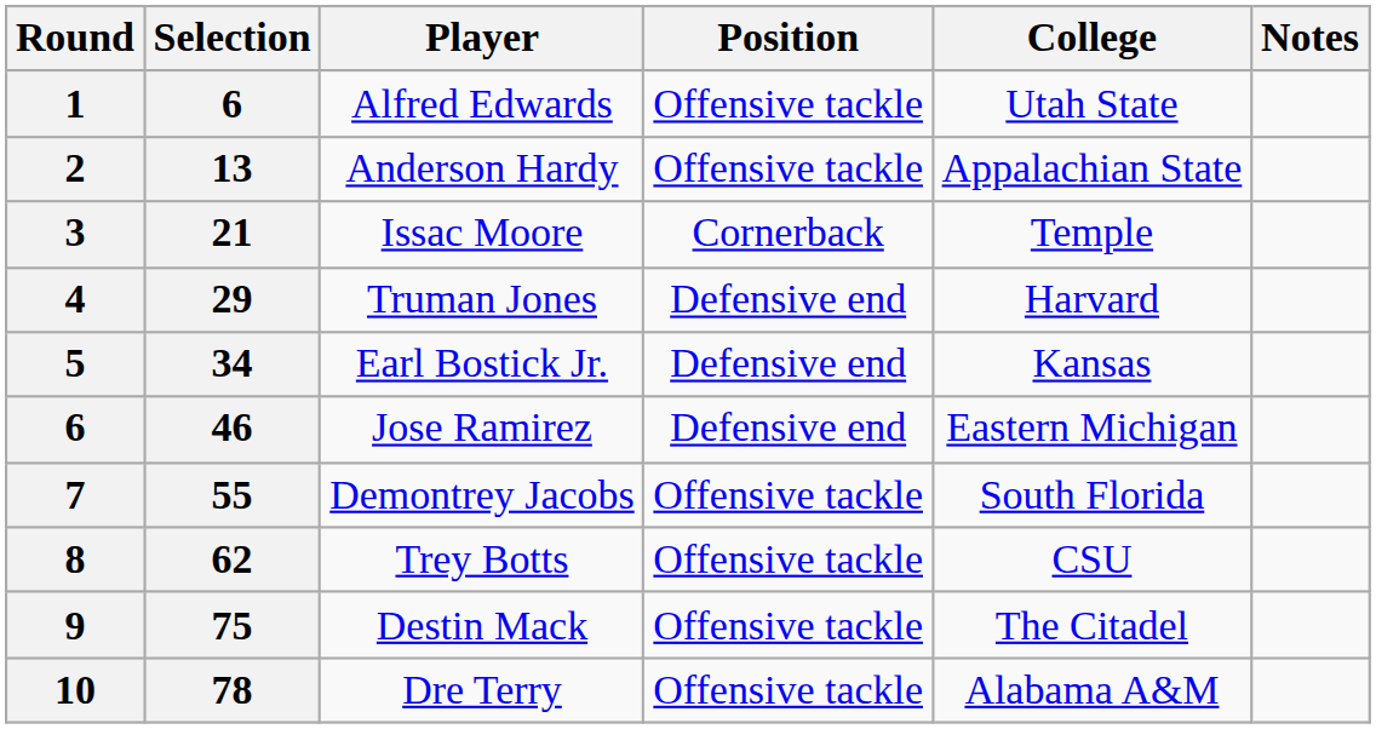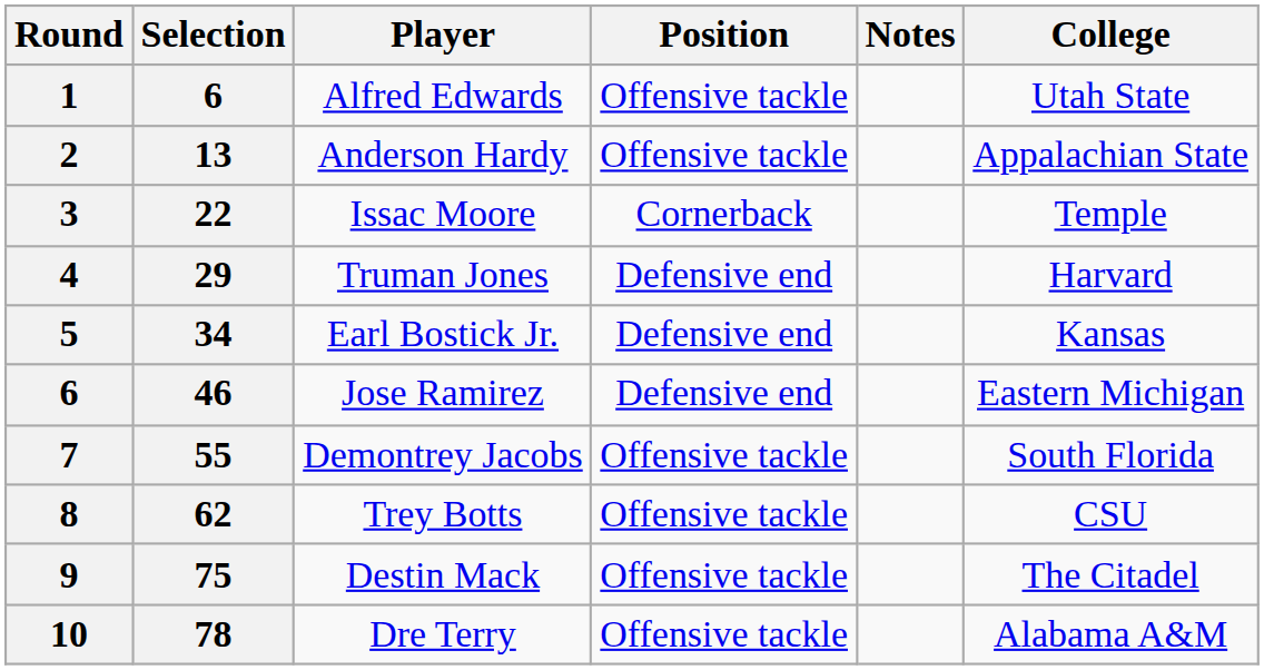columns swapped: College <-> Notes
Issac Moore | Selection: 21 -> 22
